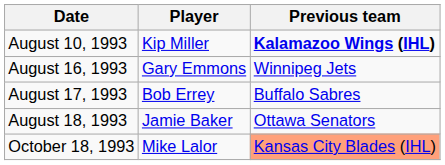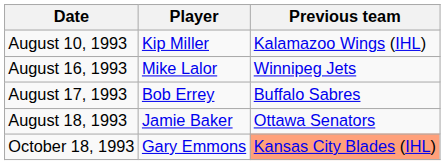August 10, 1993 | Previous team: bold -> normal
August 16, 1993 | Player: Gary Emmons -> Mike Lalor
October 18, 1993 | Player: Mike Lalor -> Gary Emmons
